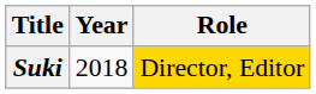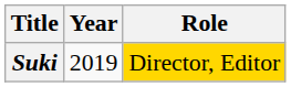Suki | Year: 2018 -> 2019
